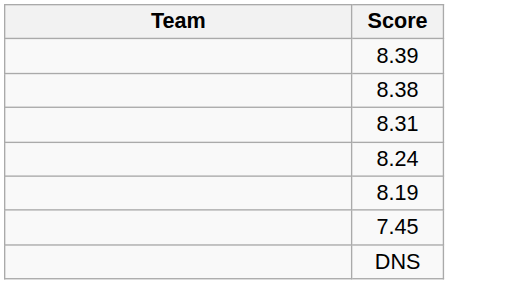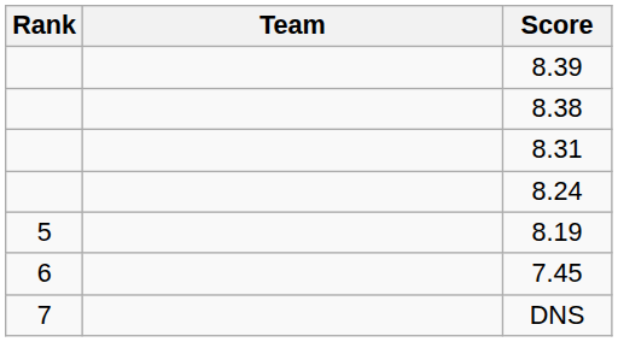+ column: Rank | 5 | 6 | 7
